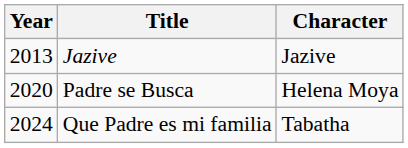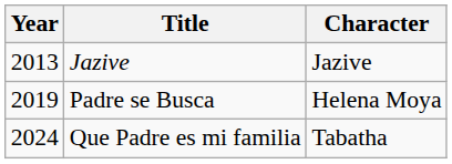Padre se Busca | Year: 2020 -> 2019
